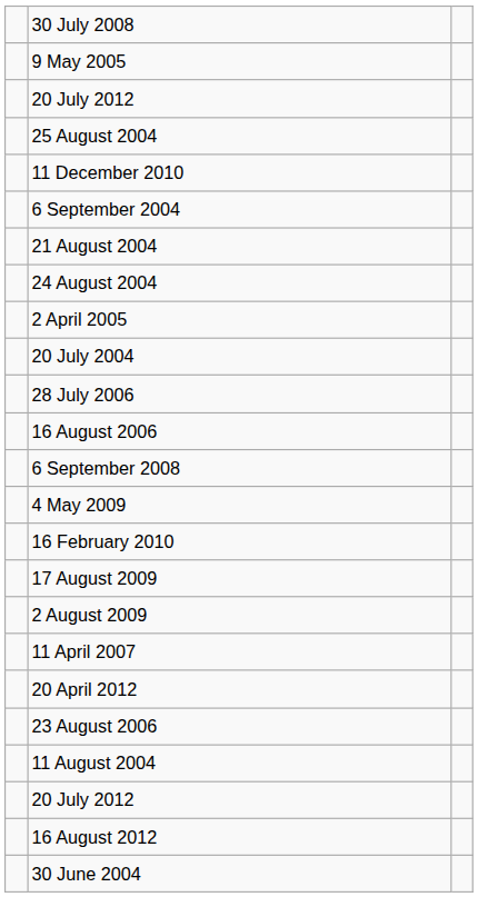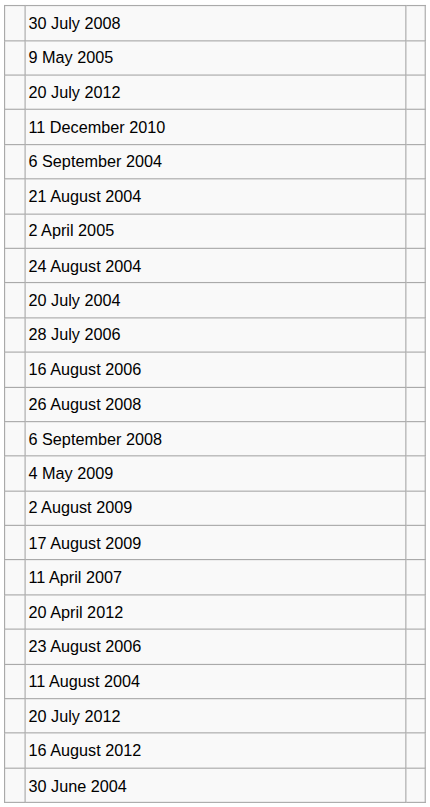- row: 25 August 2004
rows swapped: 2 April 2005 <-> 24 August 2004
+ row: 26 August 2008
- row: 16 February 2010
rows swapped: 2 August 2009 <-> 17 August 2009
